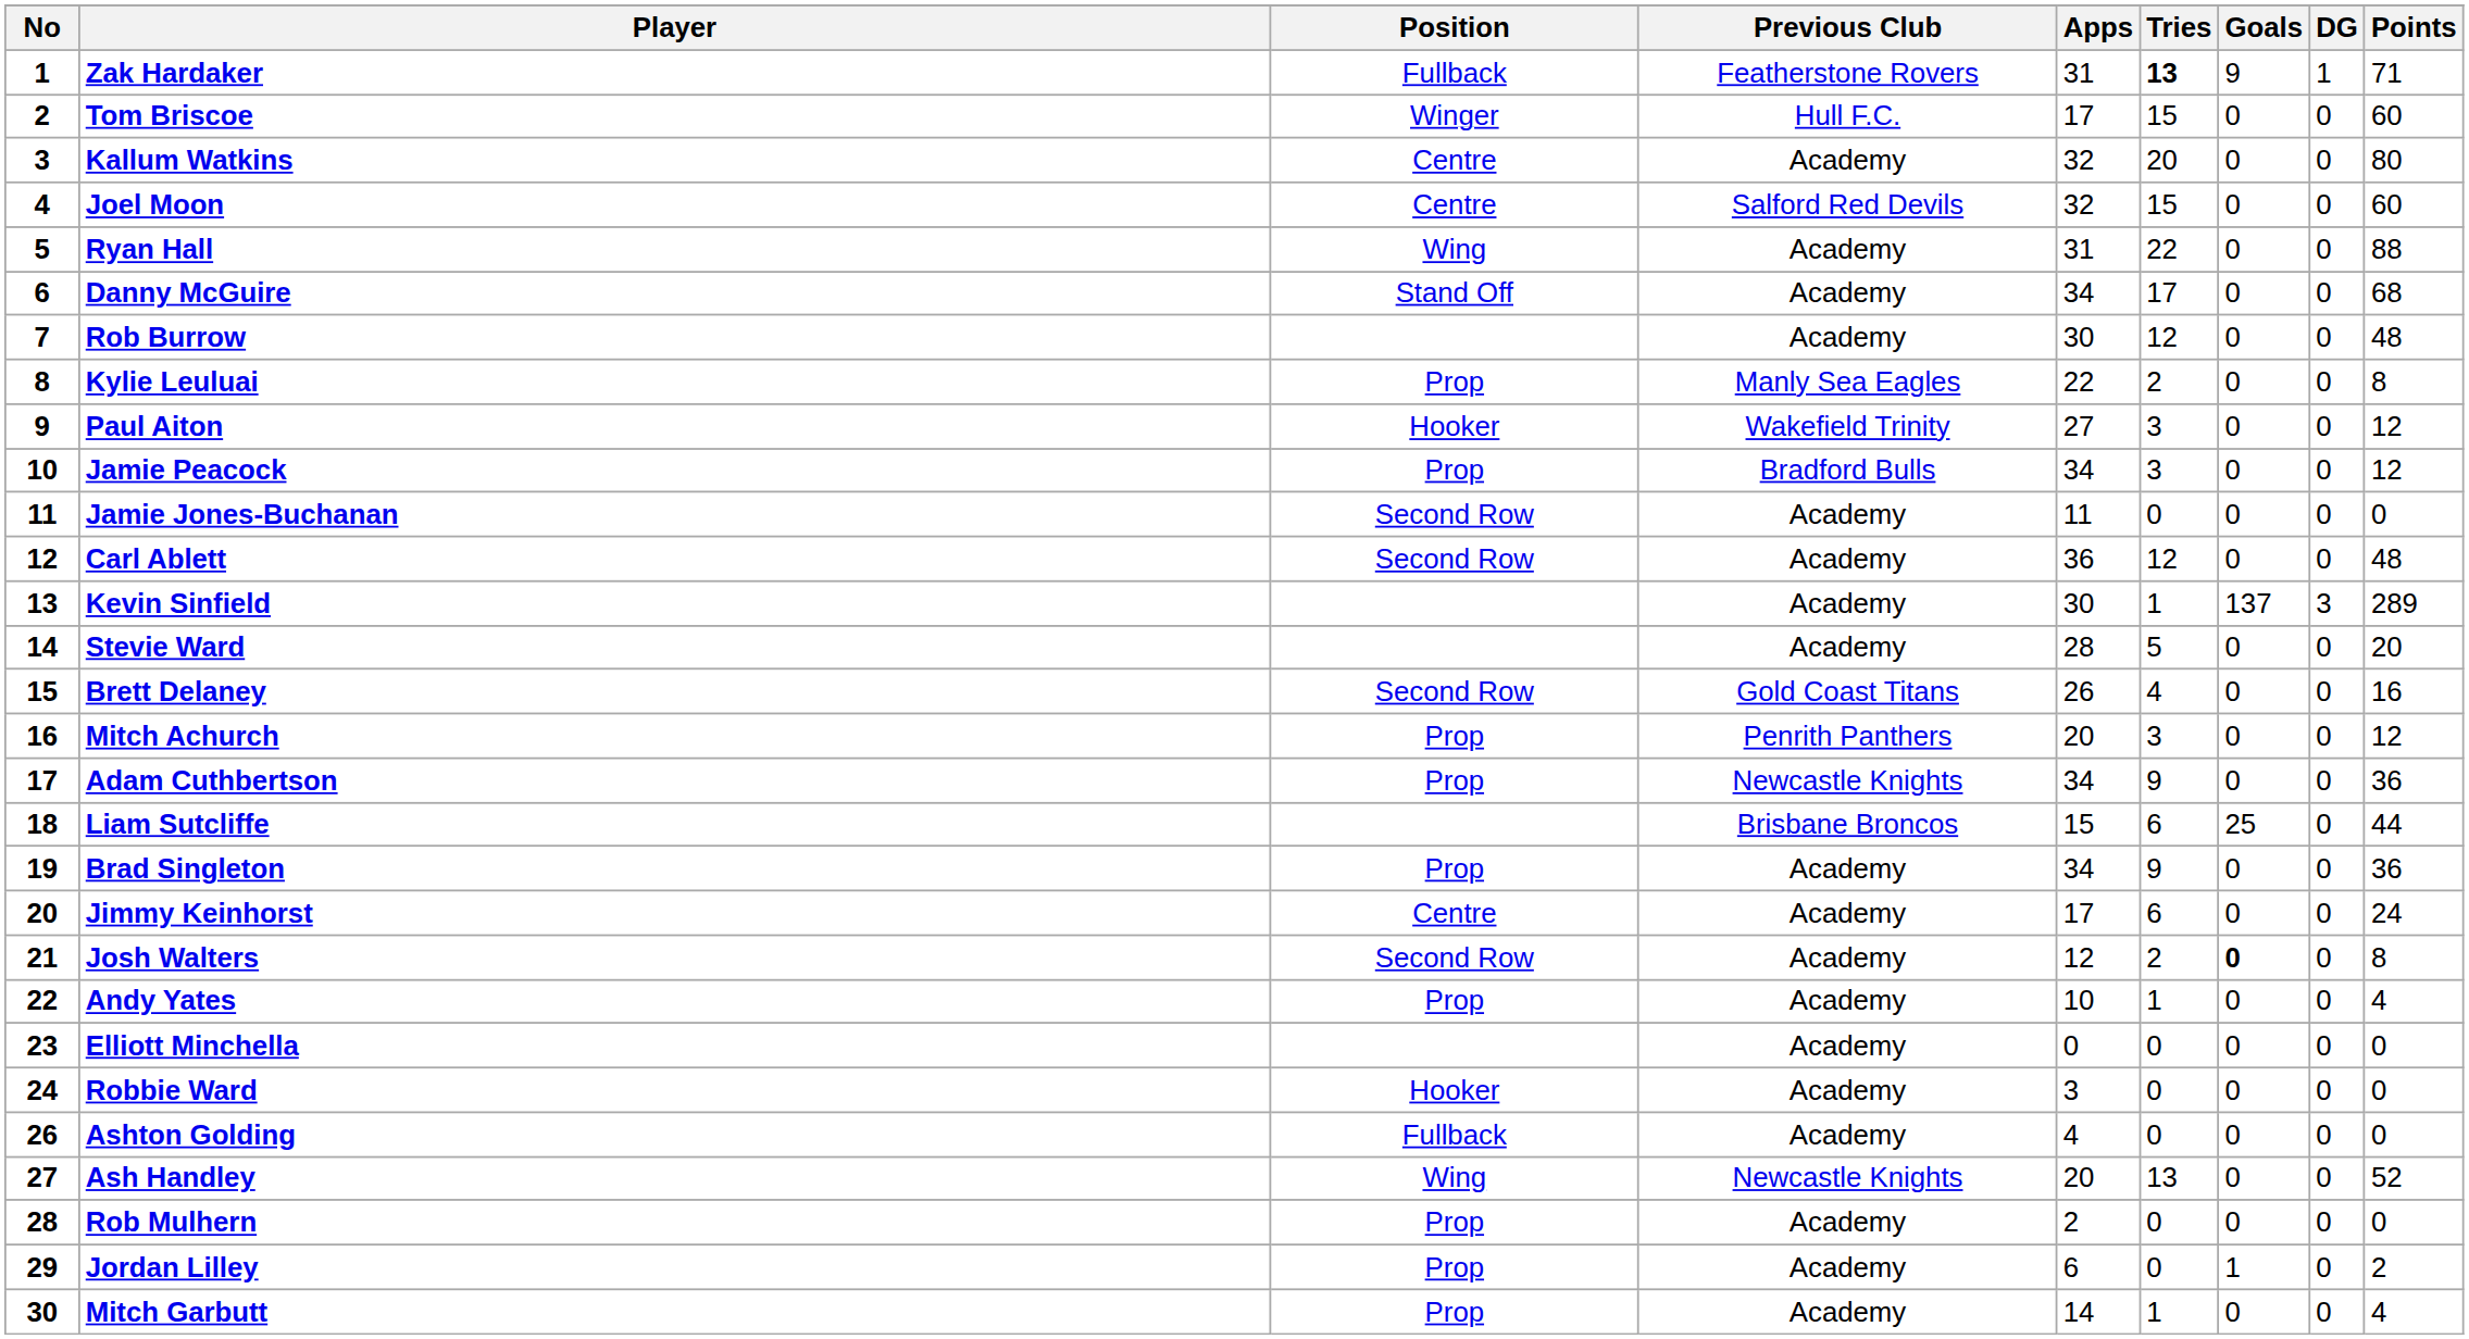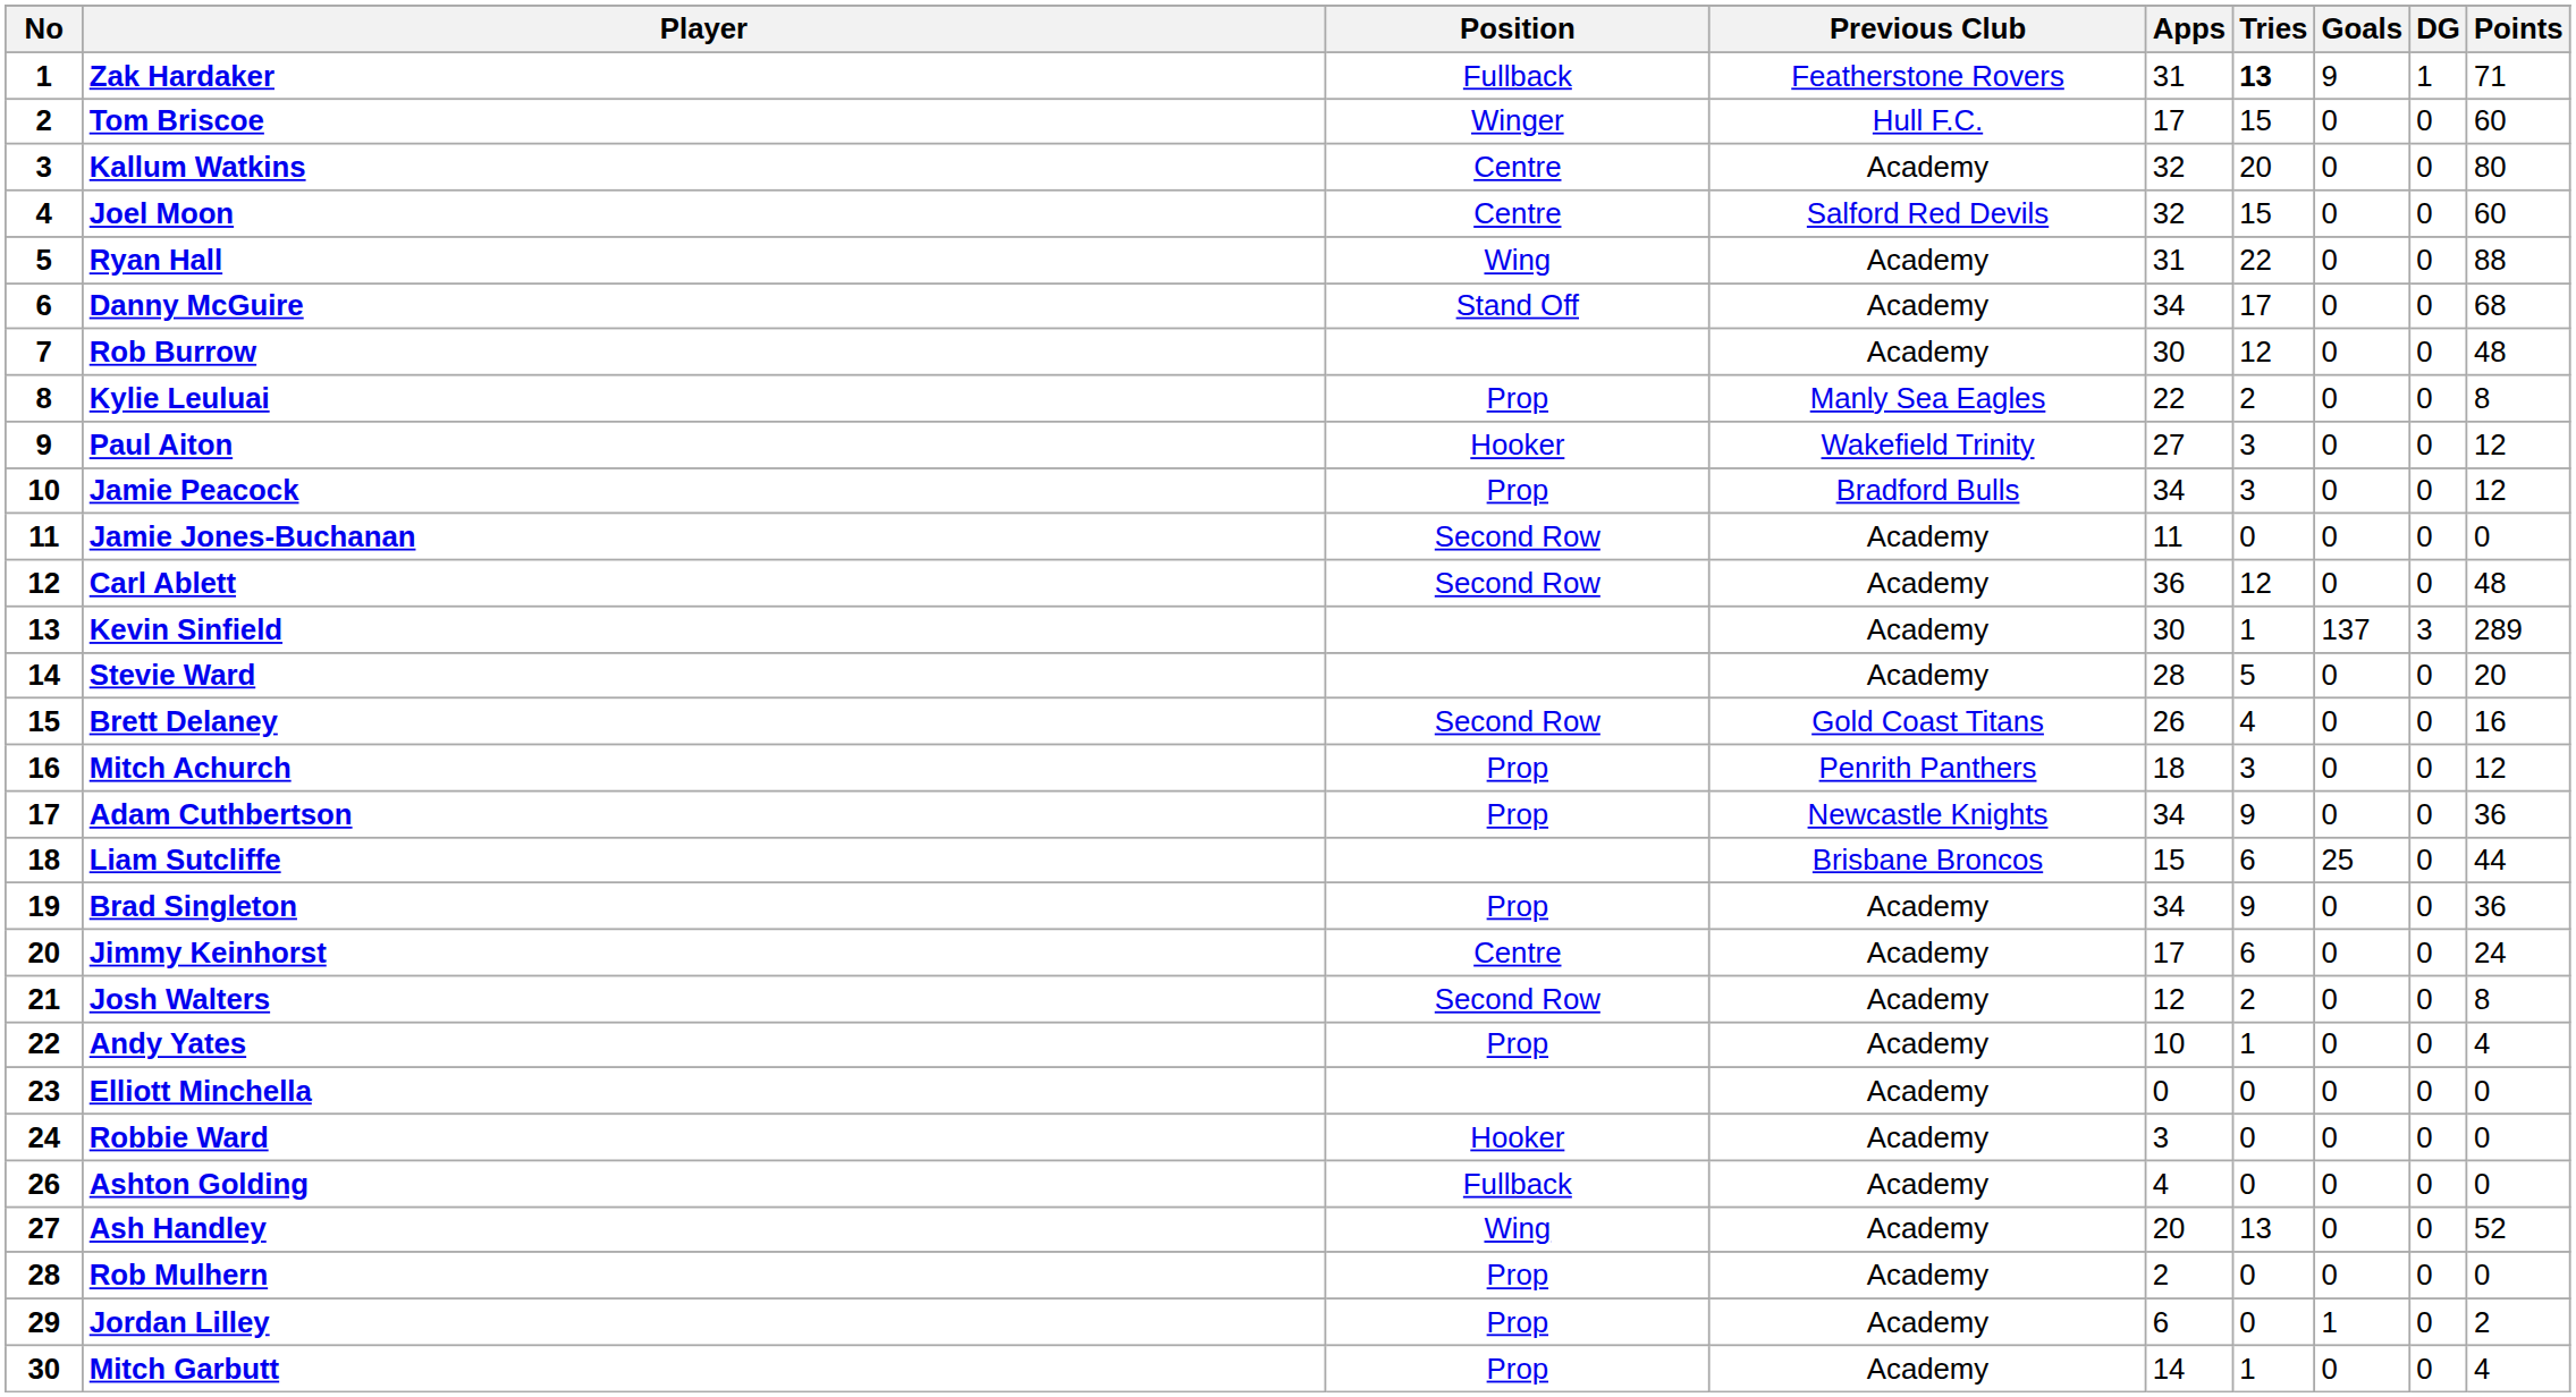Mitch Achurch | Apps: 20 -> 18
Josh Walters | Goals: bold -> normal
Ash Handley | Previous Club: Newcastle Knights -> Academy
